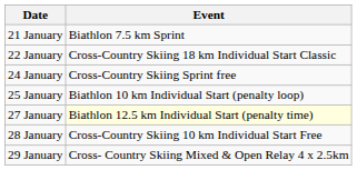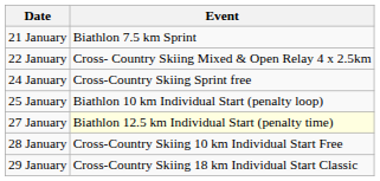22 January | Event: Cross-Country Skiing 18 km Individual Start Classic -> Cross- Country Skiing Mixed & Open Relay 4 x 2.5km
29 January | Event: Cross- Country Skiing Mixed & Open Relay 4 x 2.5km -> Cross-Country Skiing 18 km Individual Start Classic
